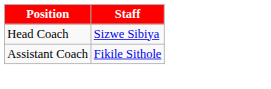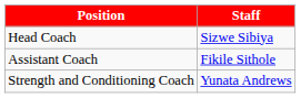+ row: Strength and Conditioning Coach | Yunata Andrews
